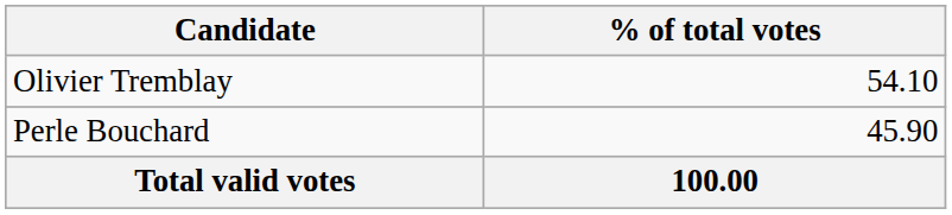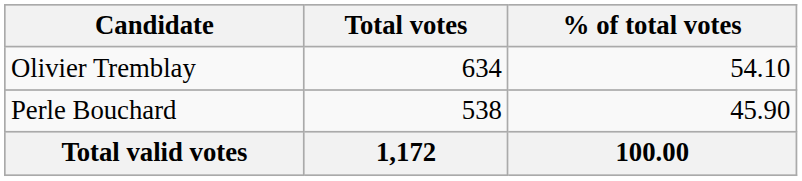+ column: Total votes | 634 | 538 | 1,172
